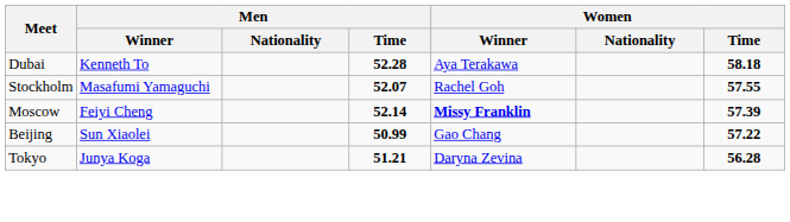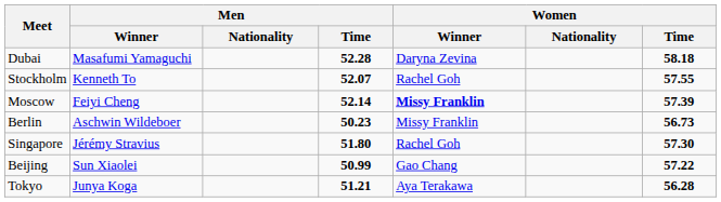Dubai | Men / Winner: Kenneth To -> Masafumi Yamaguchi
Dubai | Women / Winner: Aya Terakawa -> Daryna Zevina
Stockholm | Men / Winner: Masafumi Yamaguchi -> Kenneth To
+ row: Berlin | Aschwin Wildeboer | 50.23 | Missy Franklin | 56.73
+ row: Singapore | Jérémy Stravius | 51.80 | Rachel Goh | 57.30
Tokyo | Women / Winner: Daryna Zevina -> Aya Terakawa
